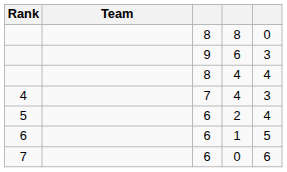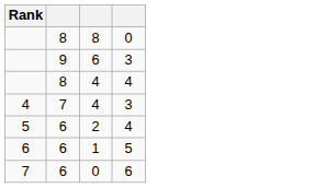- column: Team
